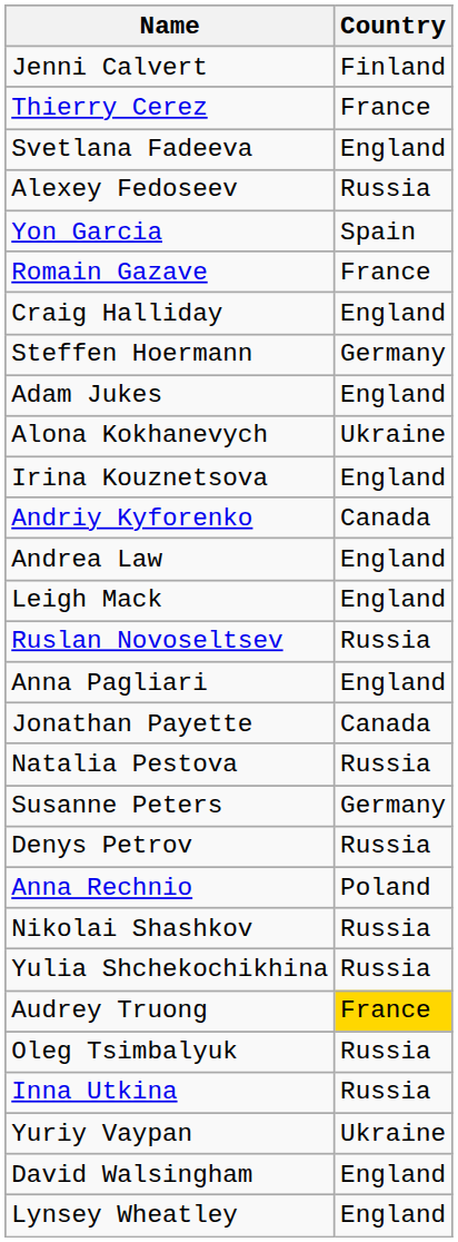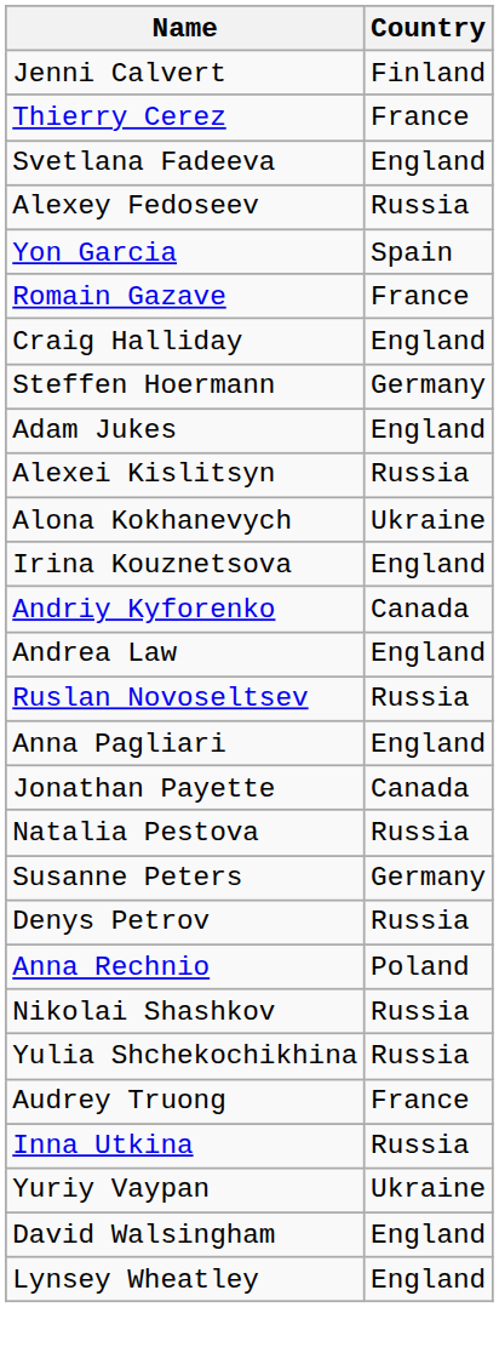+ row: Alexei Kislitsyn | Russia
- row: Leigh Mack | England
Audrey Truong | Country: gold background -> no background
- row: Oleg Tsimbalyuk | Russia
